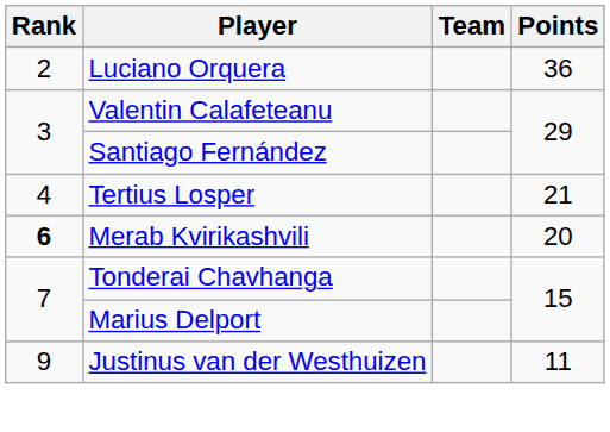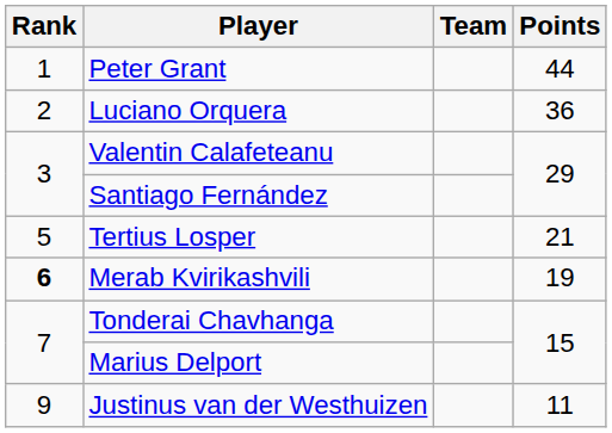+ row: 1 | Peter Grant | 44
Tertius Losper | Rank: 4 -> 5
Merab Kvirikashvili | Points: 20 -> 19
